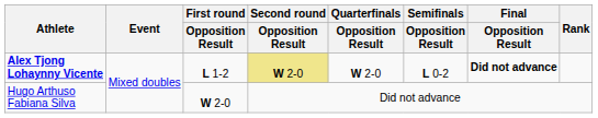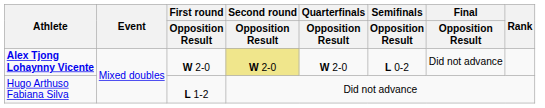Alex Tjong Lohaynny Vicente | First round / Opposition Result: L 1-2 -> W 2-0
Alex Tjong Lohaynny Vicente | Final / Opposition Result: bold -> normal
Hugo Arthuso Fabiana Silva | First round / Opposition Result: W 2-0 -> L 1-2
